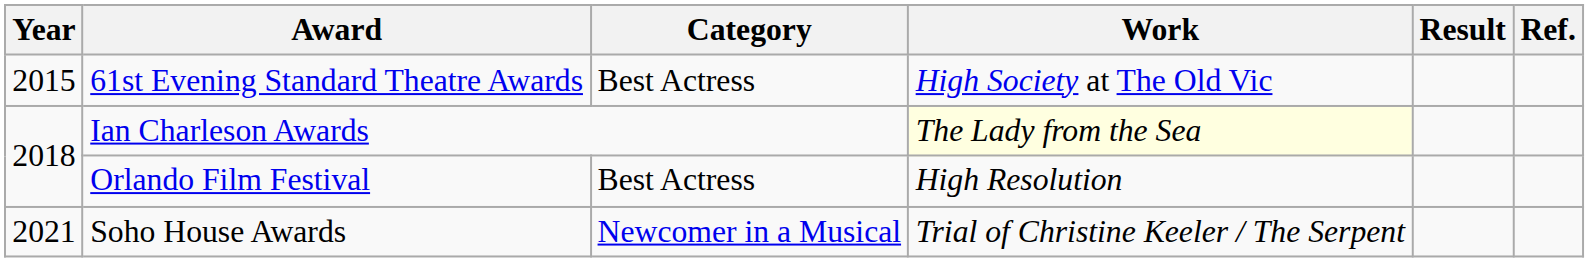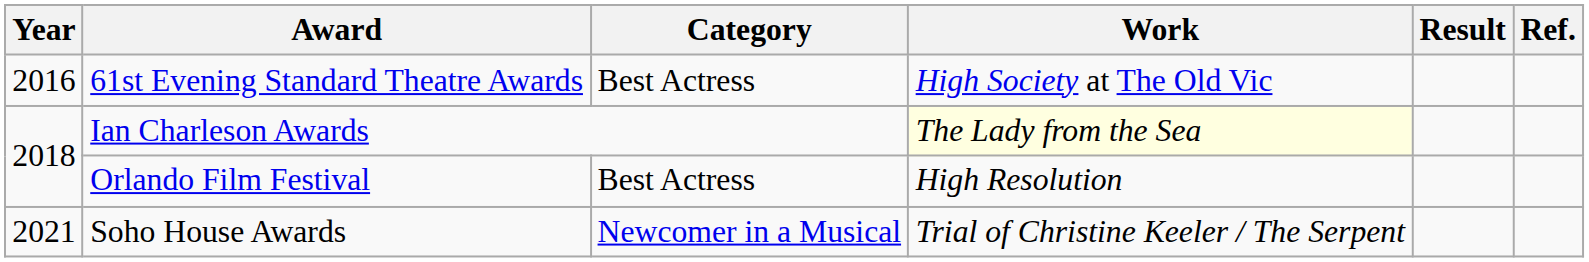61st Evening Standard Theatre Awards | Year: 2015 -> 2016
